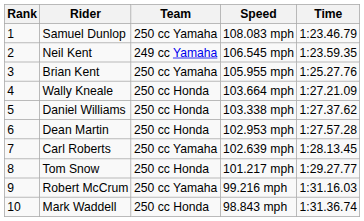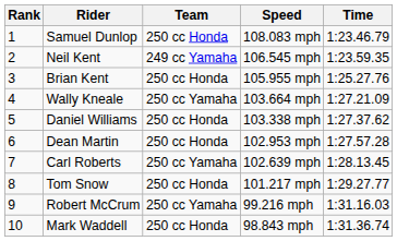Samuel Dunlop | Team: 250 cc Yamaha -> 250 cc Honda
Brian Kent | Team: 250 cc Yamaha -> 250 cc Honda
Wally Kneale | Team: 250 cc Honda -> 250 cc Yamaha
